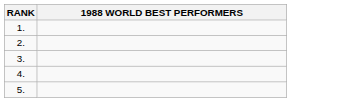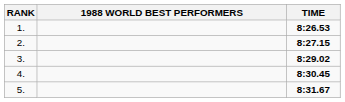+ column: TIME | 8:26.53 | 8:27.15 | 8:29.02 | 8:30.45 | 8:31.67
